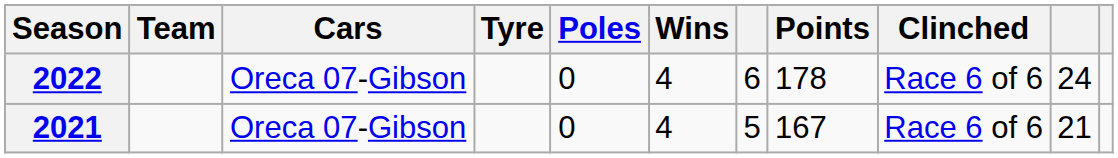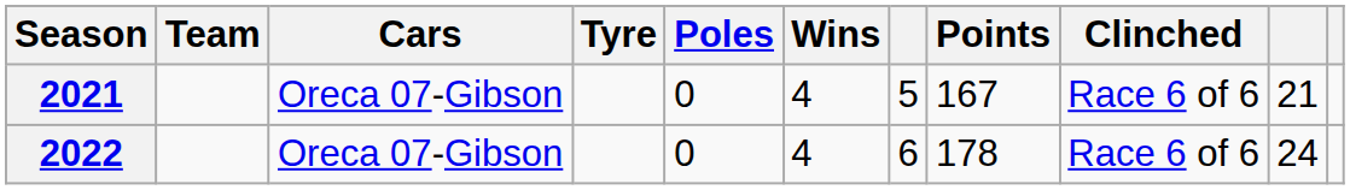rows swapped: 2021 <-> 2022
